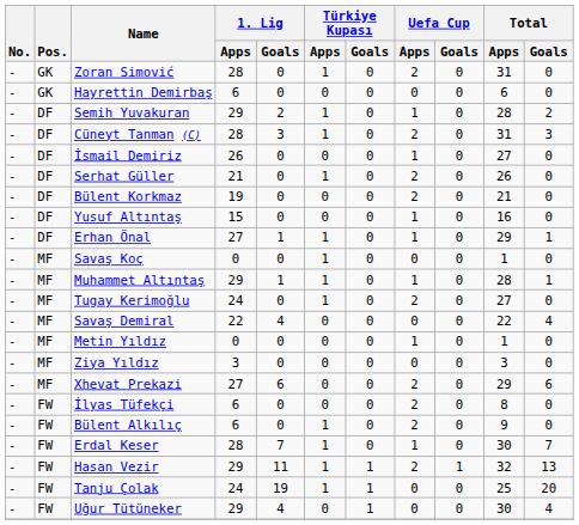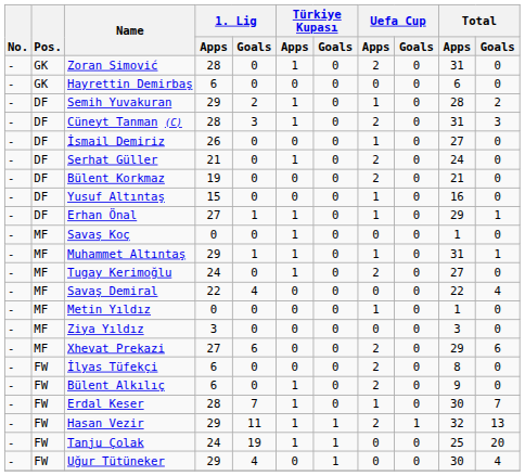Serhat Güller | Total / Apps: 26 -> 24
Muhammet Altıntaş | Total / Apps: 28 -> 31
